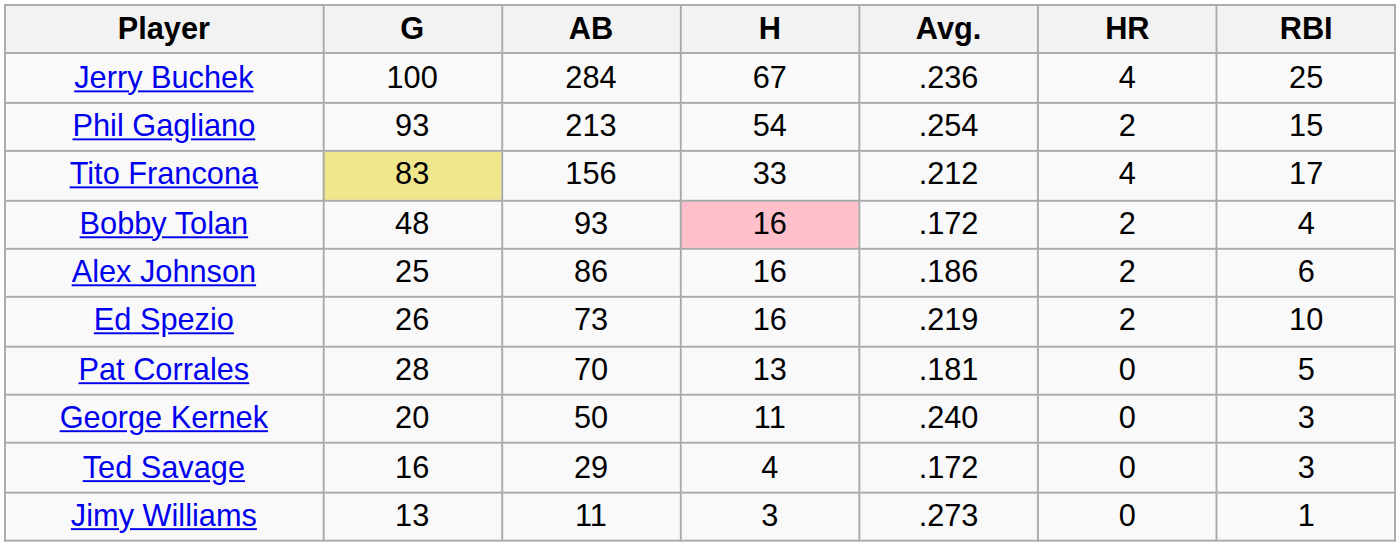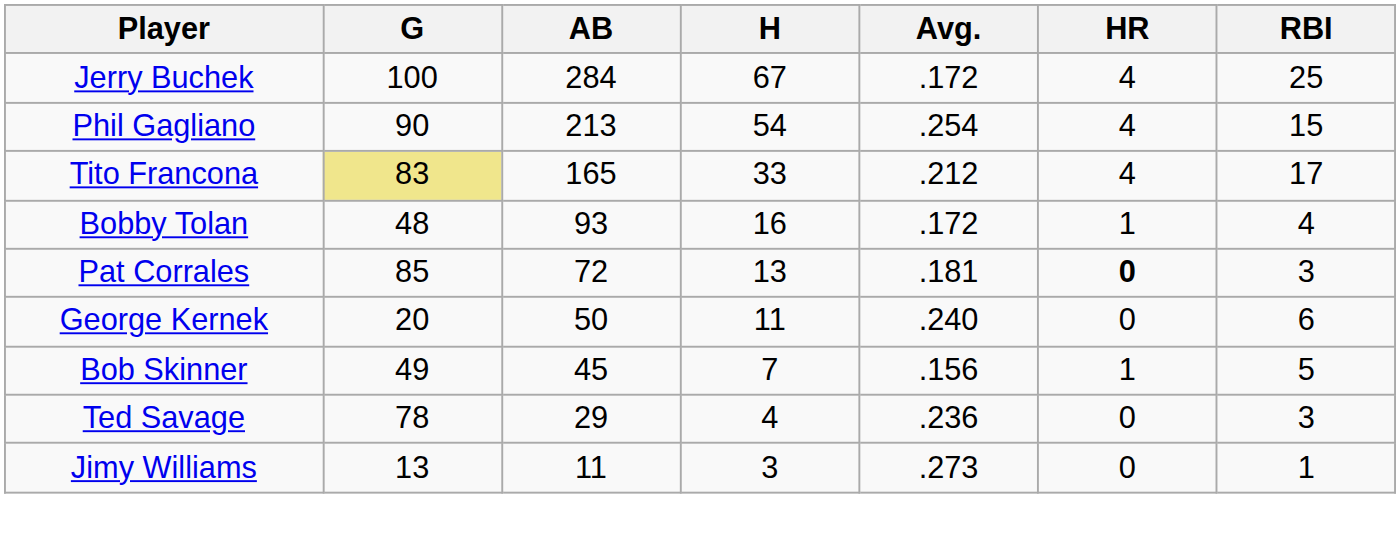Jerry Buchek | Avg.: .236 -> .172
Phil Gagliano | G: 93 -> 90
Phil Gagliano | HR: 2 -> 4
Tito Francona | AB: 156 -> 165
Bobby Tolan | H: pink background -> no background
Bobby Tolan | HR: 2 -> 1
- row: Alex Johnson | 25 | 86 | 16 | .186 | 2 | 6
- row: Ed Spezio | 26 | 73 | 16 | .219 | 2 | 10
Pat Corrales | G: 28 -> 85
Pat Corrales | AB: 70 -> 72
Pat Corrales | HR: normal -> bold
Pat Corrales | RBI: 5 -> 3
George Kernek | RBI: 3 -> 6
+ row: Bob Skinner | 49 | 45 | 7 | .156 | 1 | 5
Ted Savage | G: 16 -> 78
Ted Savage | Avg.: .172 -> .236
